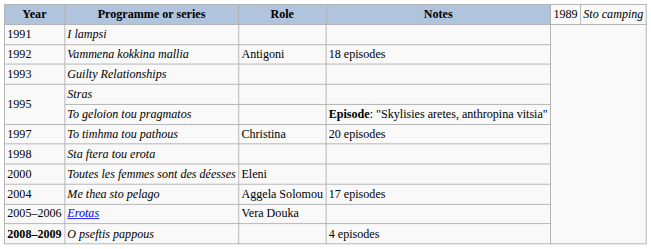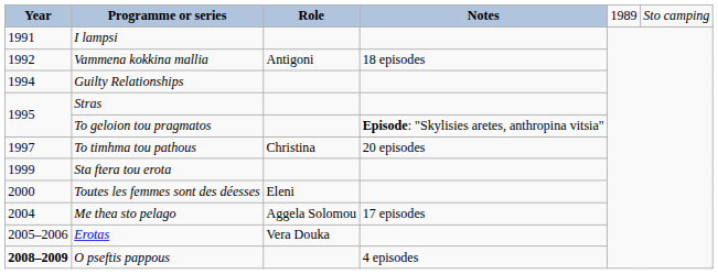Guilty Relationships | column 1: 1993 -> 1994
Sta ftera tou erota | column 1: 1998 -> 1999
